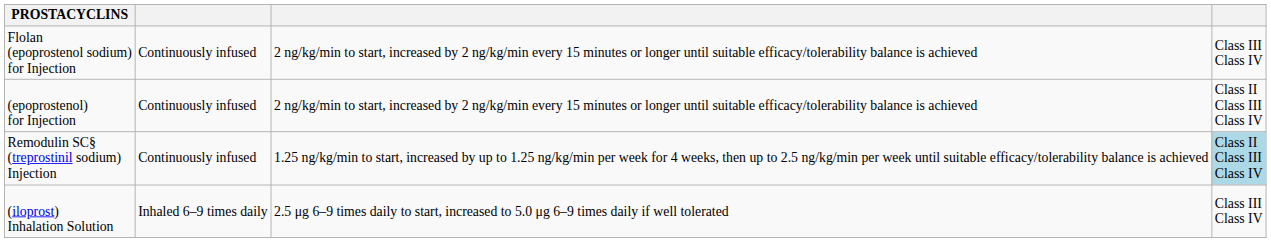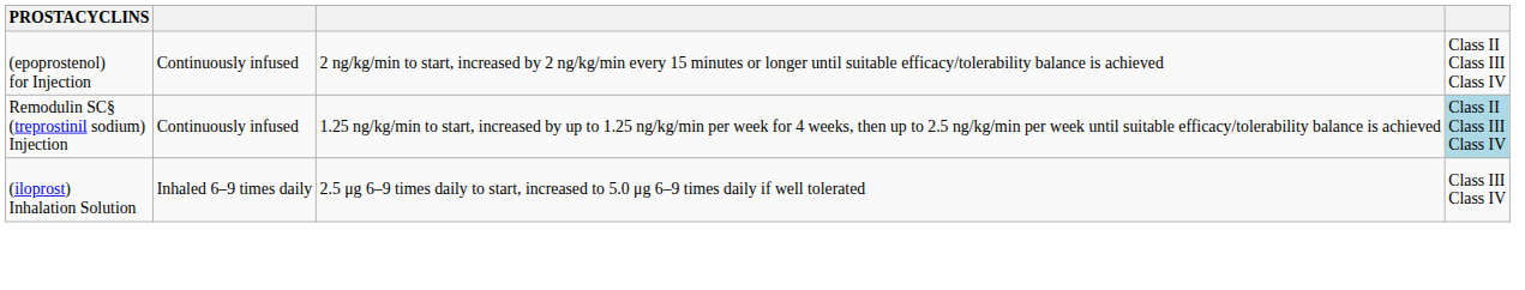- row: Flolan (epoprostenol sodium) for Injection | Continuously infused | 2 ng/kg/min to start, increased by 2 ng/kg/min every 15 minutes or longer until suitable efficacy/tolerability balance is achieved | Class III Class IV
